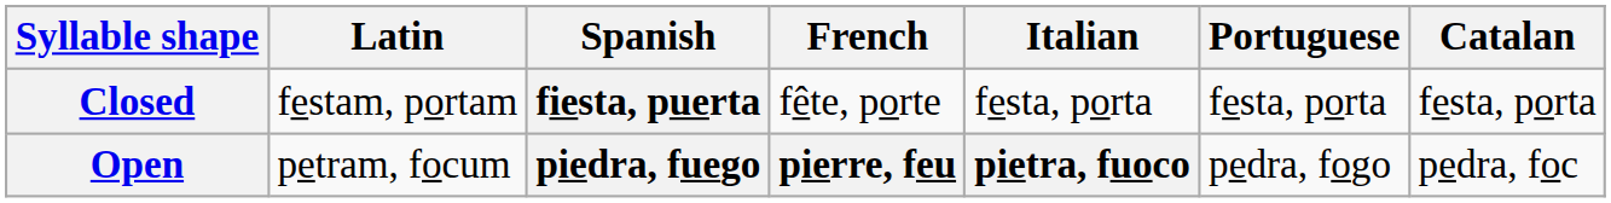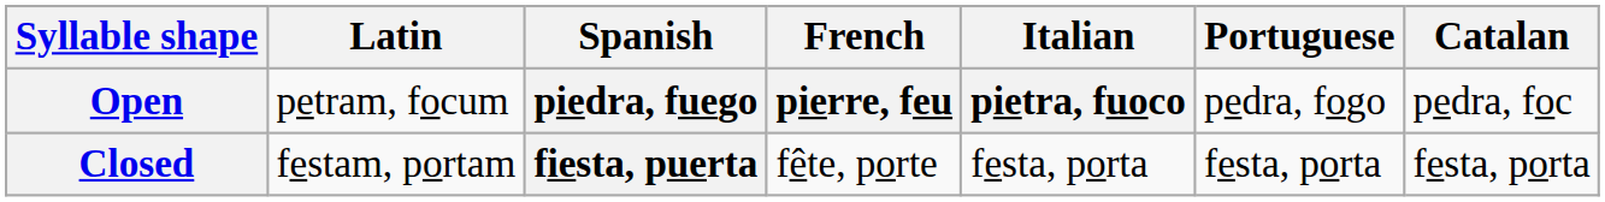rows swapped: Open <-> Closed
